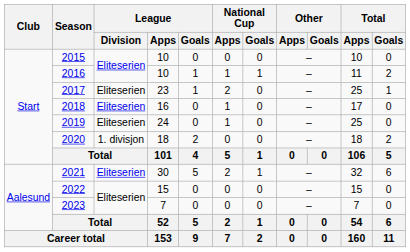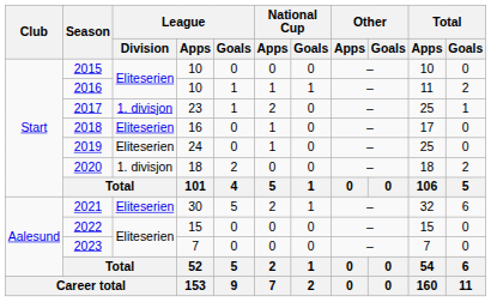2017 | League / Division: Eliteserien -> 1. divisjon
